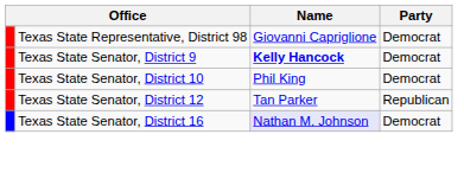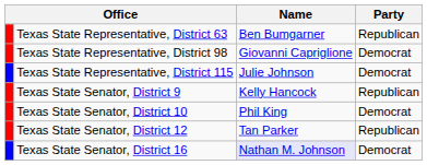+ row: Texas State Representative, District 63 | Ben Bumgarner | Republican
+ row: Texas State Representative, District 115 | Julie Johnson | Democrat
Texas State Senator, District 9 | Name: bold -> normal
Texas State Senator, District 9 | Party: Democrat -> Republican
